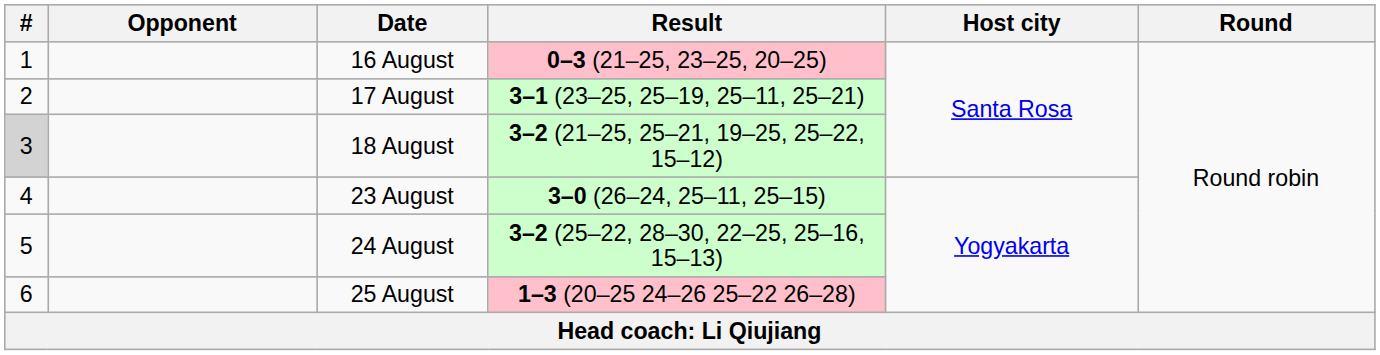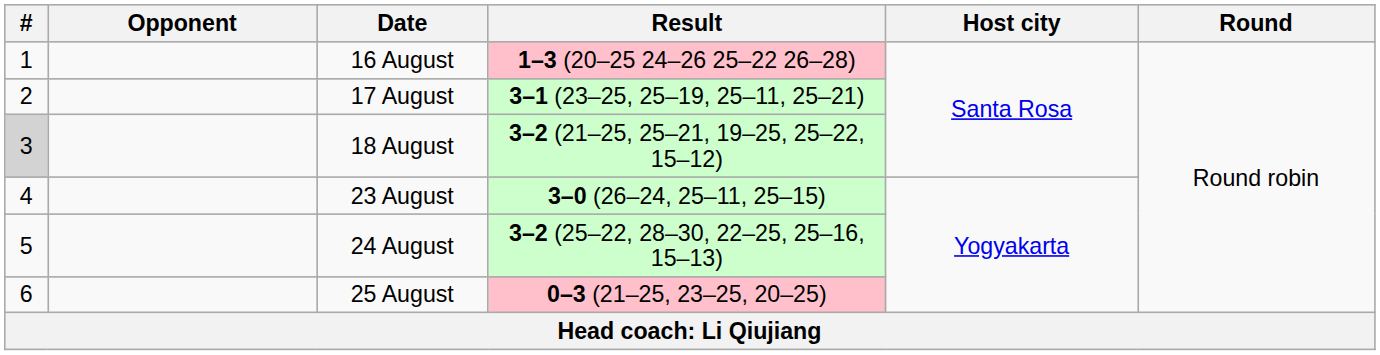16 August | Result: 0–3 (21–25, 23–25, 20–25) -> 1–3 (20–25 24–26 25–22 26–28)
25 August | Result: 1–3 (20–25 24–26 25–22 26–28) -> 0–3 (21–25, 23–25, 20–25)
